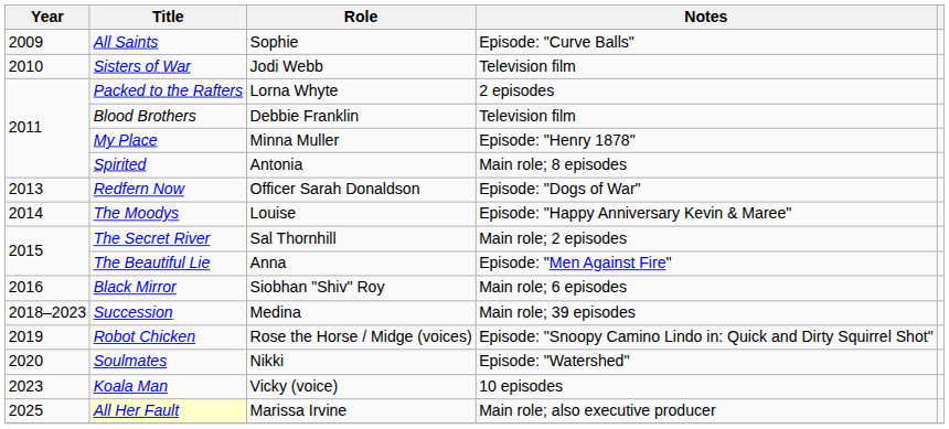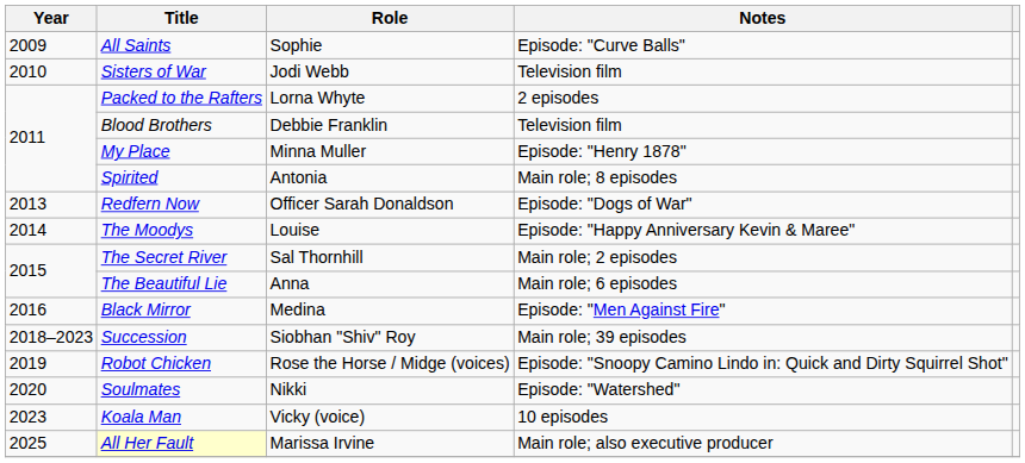The Beautiful Lie | Notes: Episode: "Men Against Fire" -> Main role; 6 episodes
Black Mirror | Role: Siobhan "Shiv" Roy -> Medina
Black Mirror | Notes: Main role; 6 episodes -> Episode: "Men Against Fire"
Succession | Role: Medina -> Siobhan "Shiv" Roy
